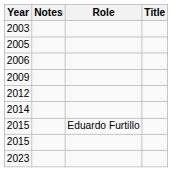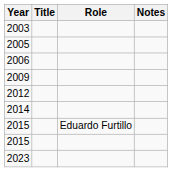columns swapped: Title <-> Notes
